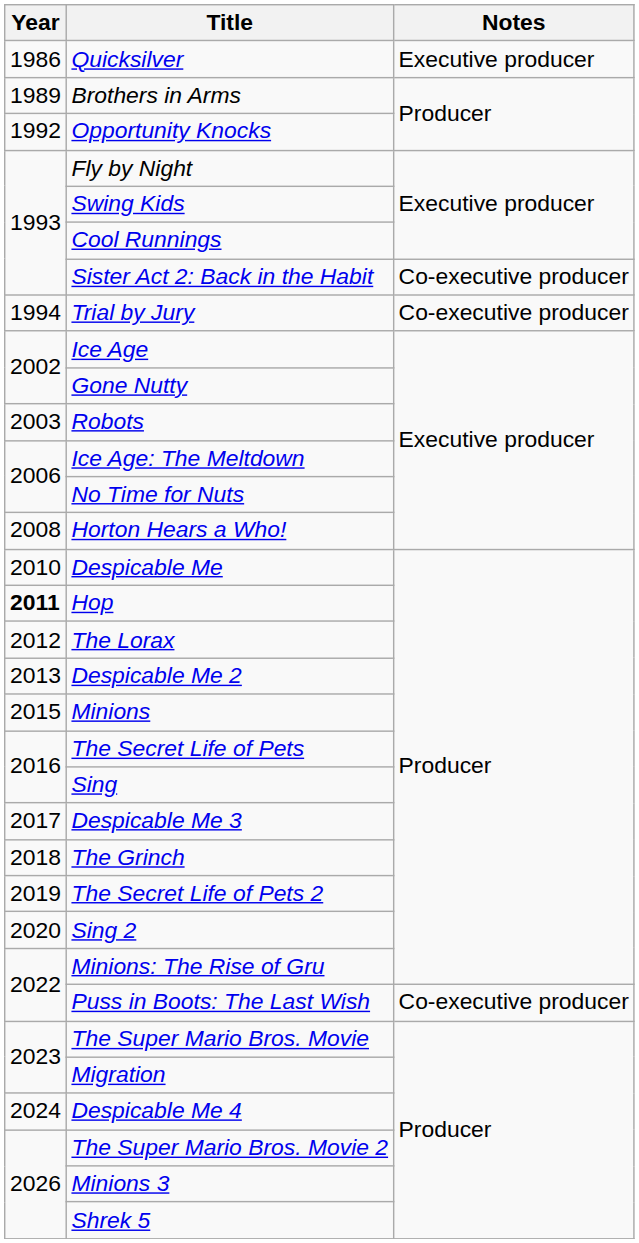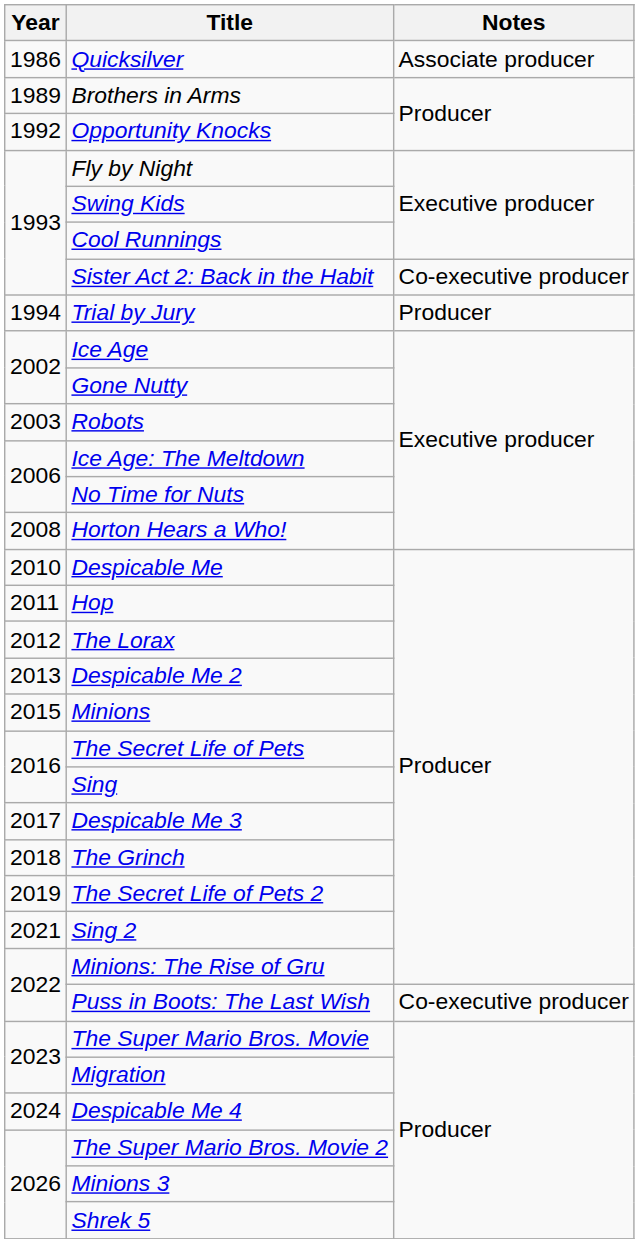Quicksilver | Notes: Executive producer -> Associate producer
Trial by Jury | Notes: Co-executive producer -> Producer
Hop | Year: bold -> normal
Sing 2 | Year: 2020 -> 2021
